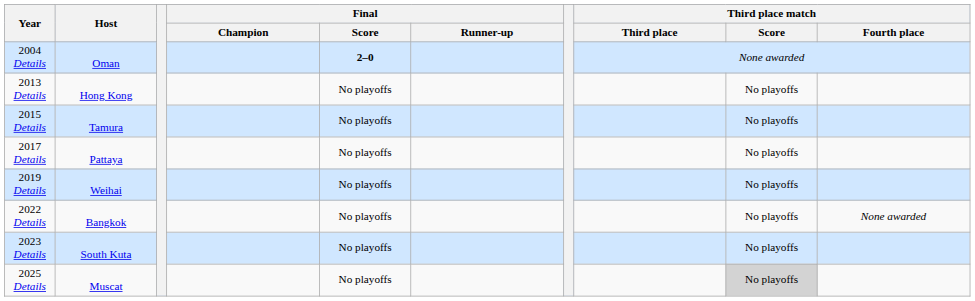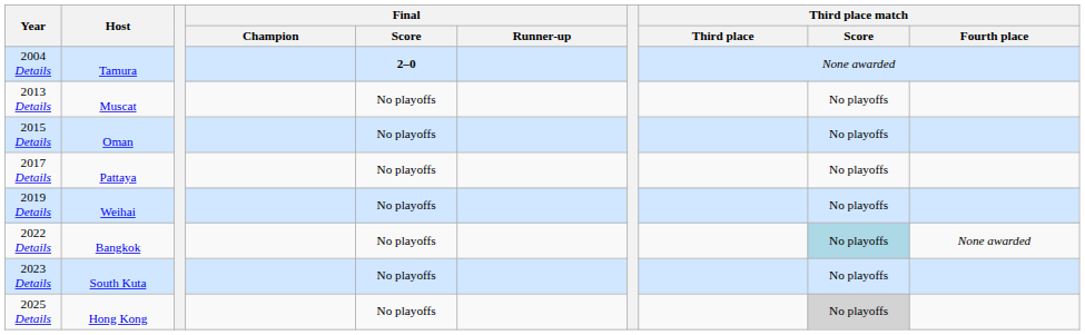2004 Details | Host: Oman -> Tamura
2013 Details | Host: Hong Kong -> Muscat
2015 Details | Host: Tamura -> Oman
2022 Details | Third place match / Score: no background -> lightblue background
2025 Details | Host: Muscat -> Hong Kong
